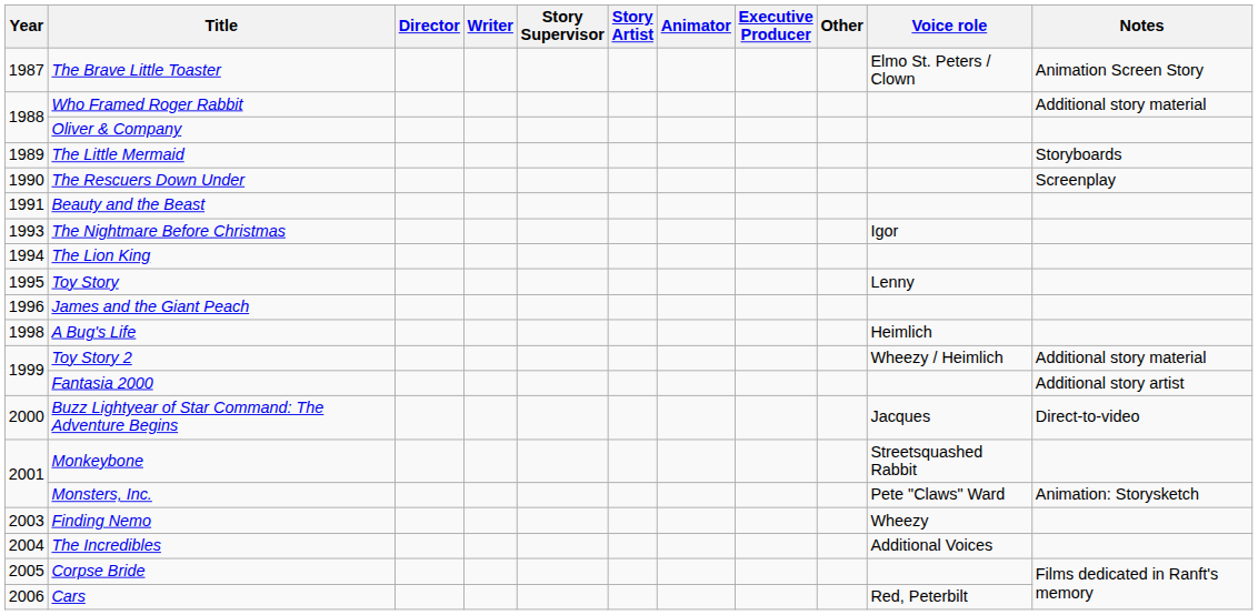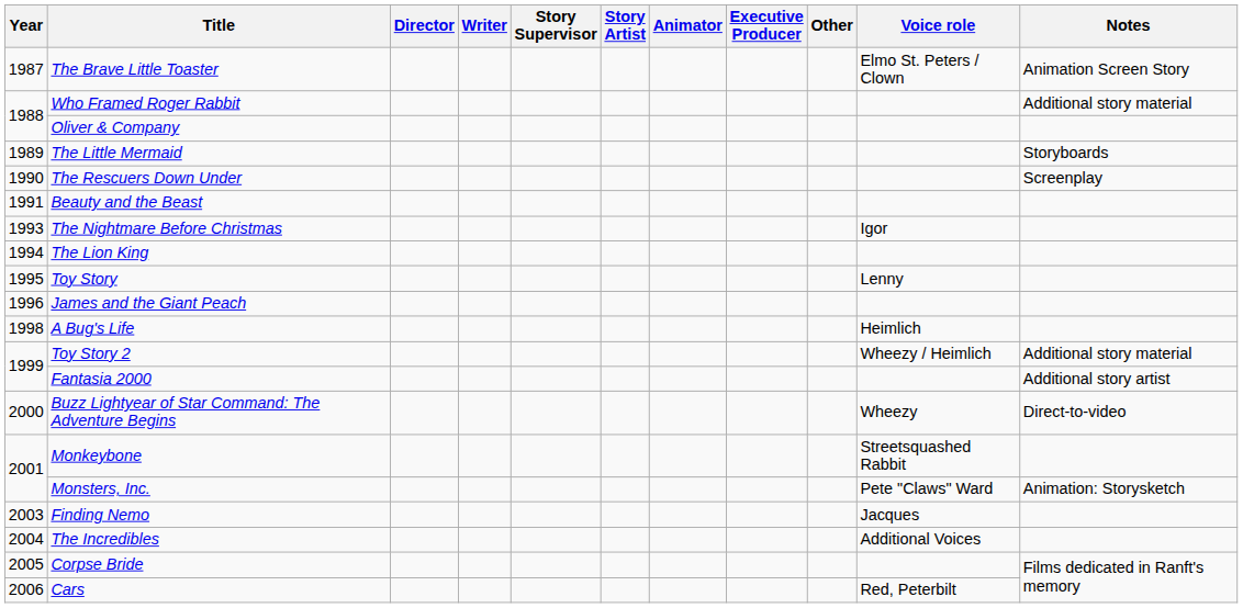Buzz Lightyear of Star Command: The Adventure Begins | Voice role: Jacques -> Wheezy
Finding Nemo | Voice role: Wheezy -> Jacques
